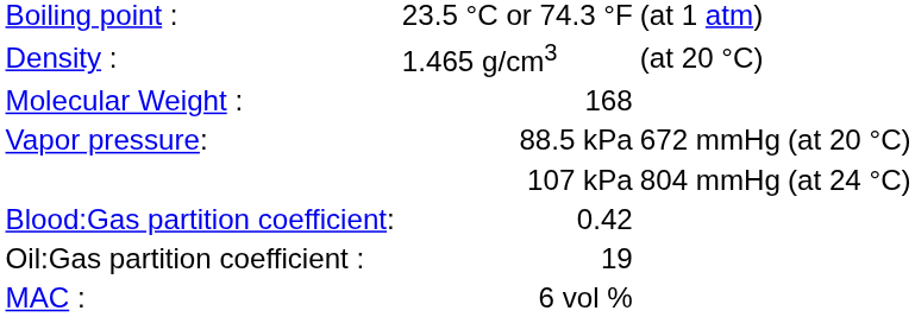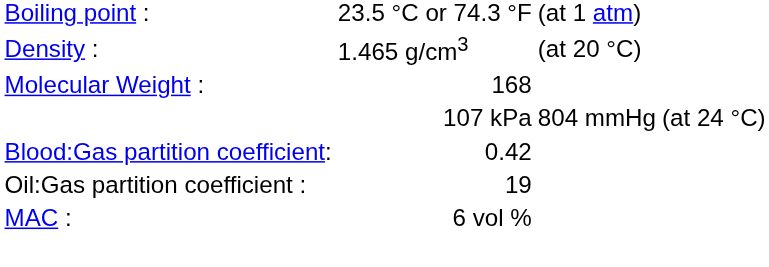- row: Vapor pressure: | 88.5 kPa | 672 mmHg | (at 20 °C)
